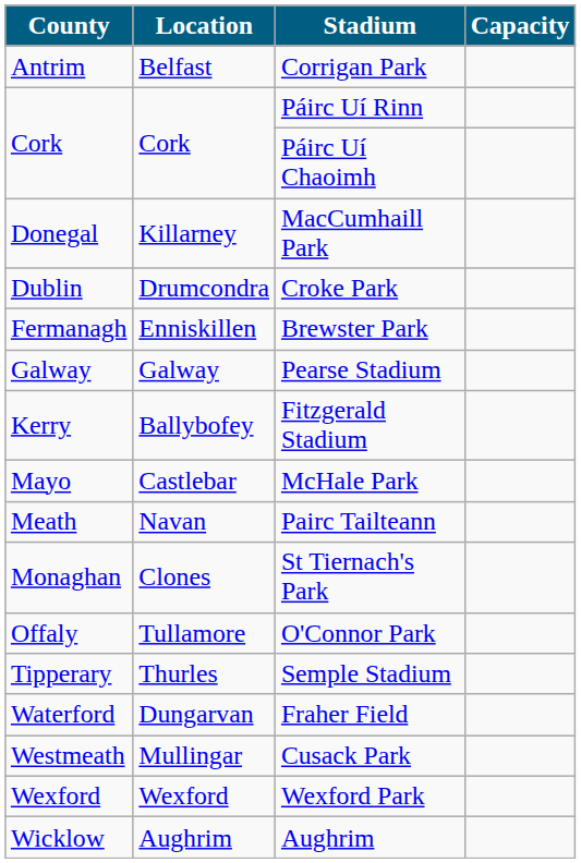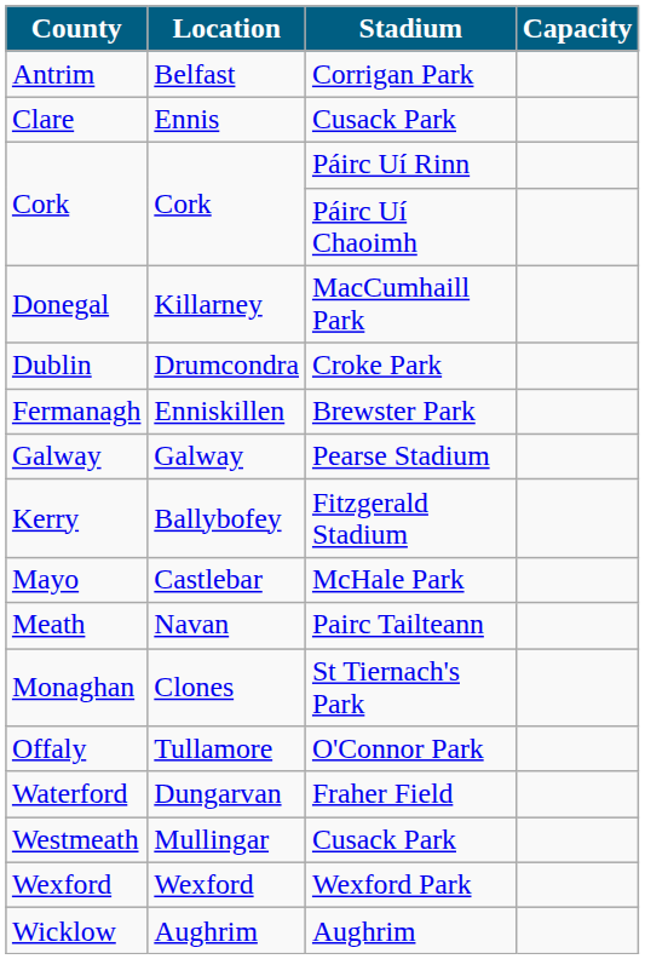+ row: Clare | Ennis | Cusack Park
- row: Tipperary | Thurles | Semple Stadium
